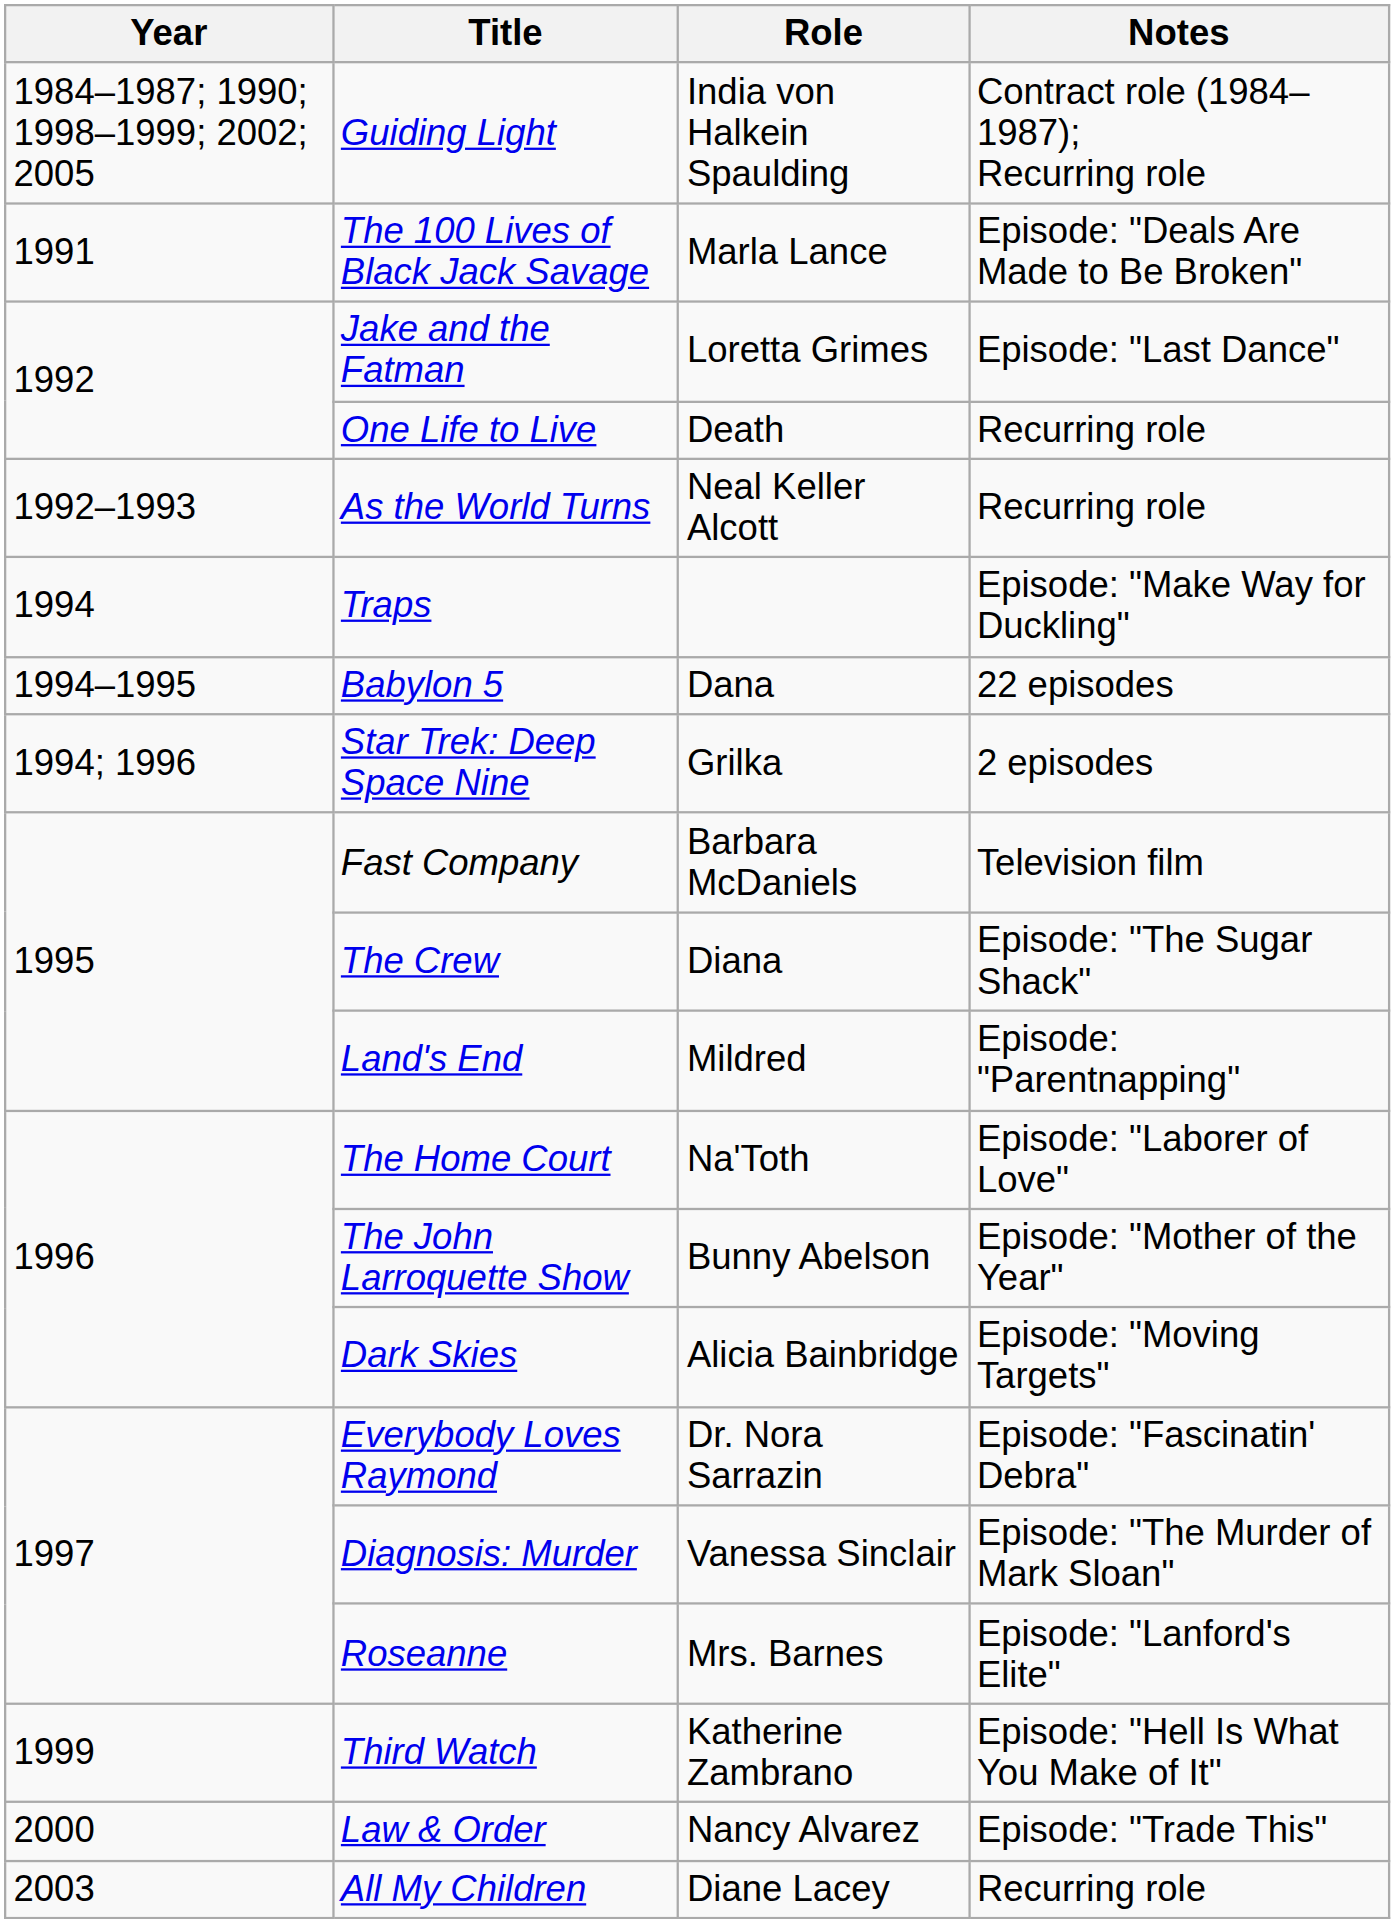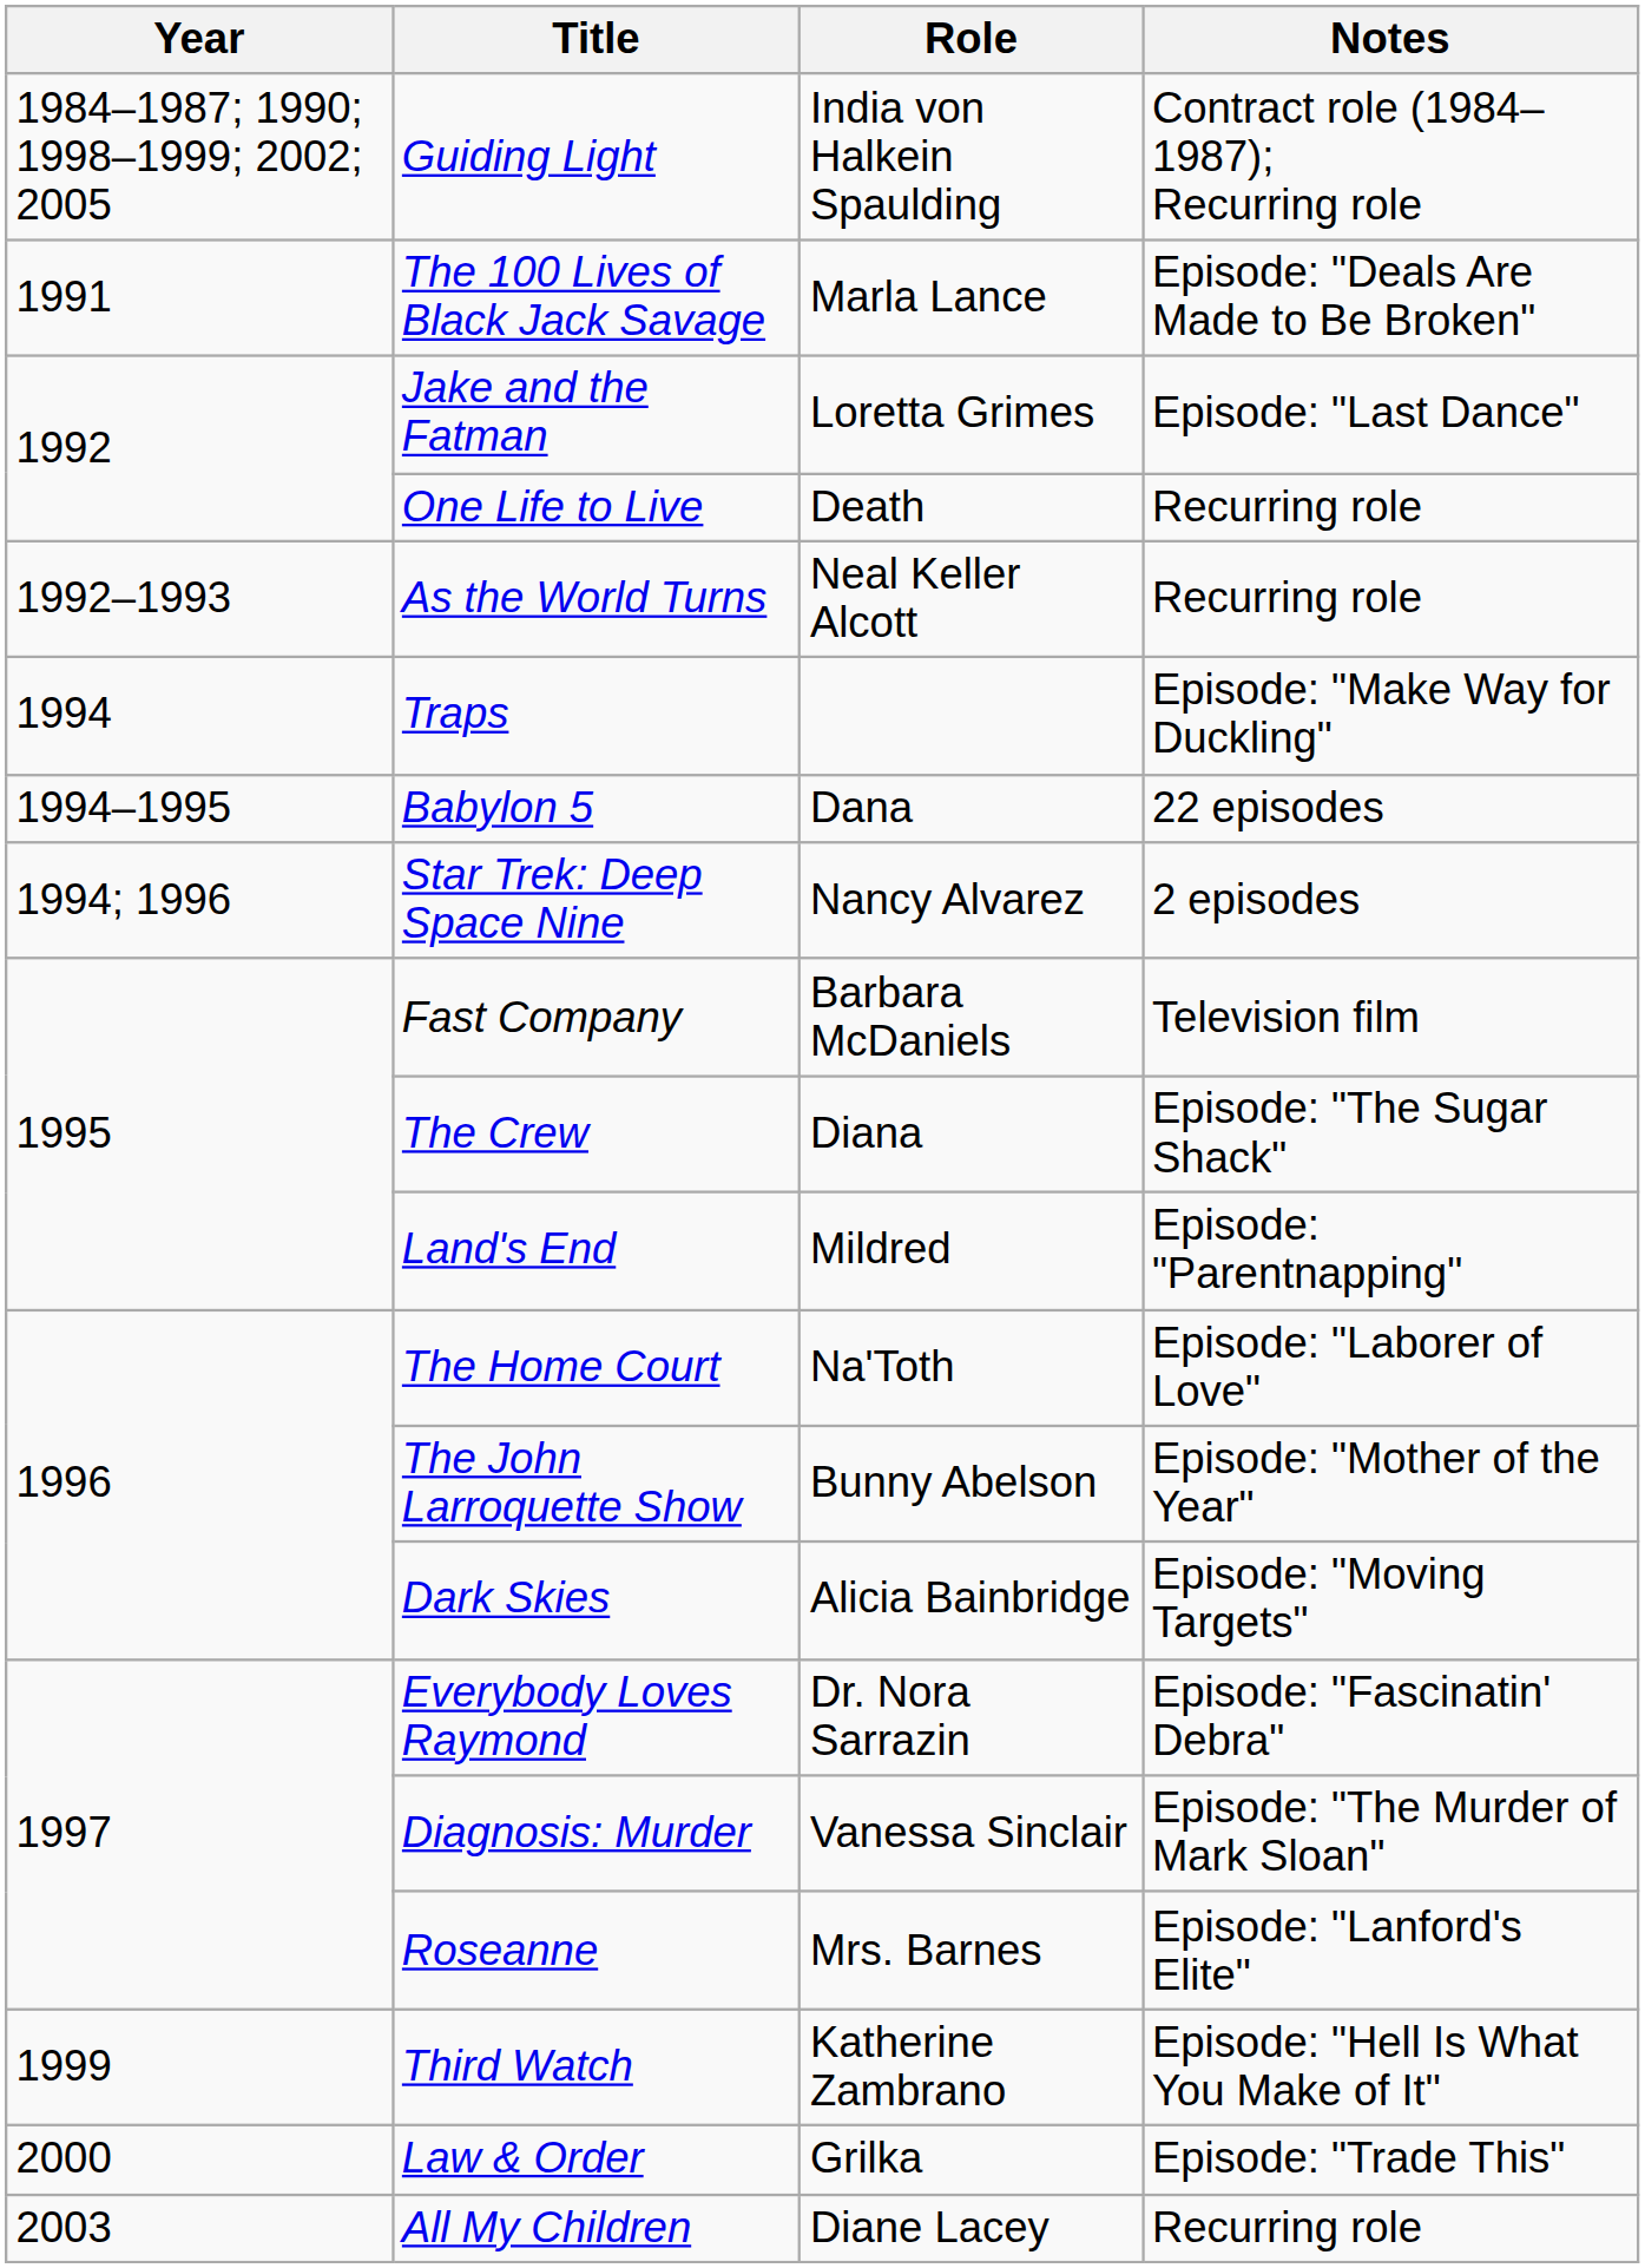Star Trek: Deep Space Nine | Role: Grilka -> Nancy Alvarez
Law & Order | Role: Nancy Alvarez -> Grilka
